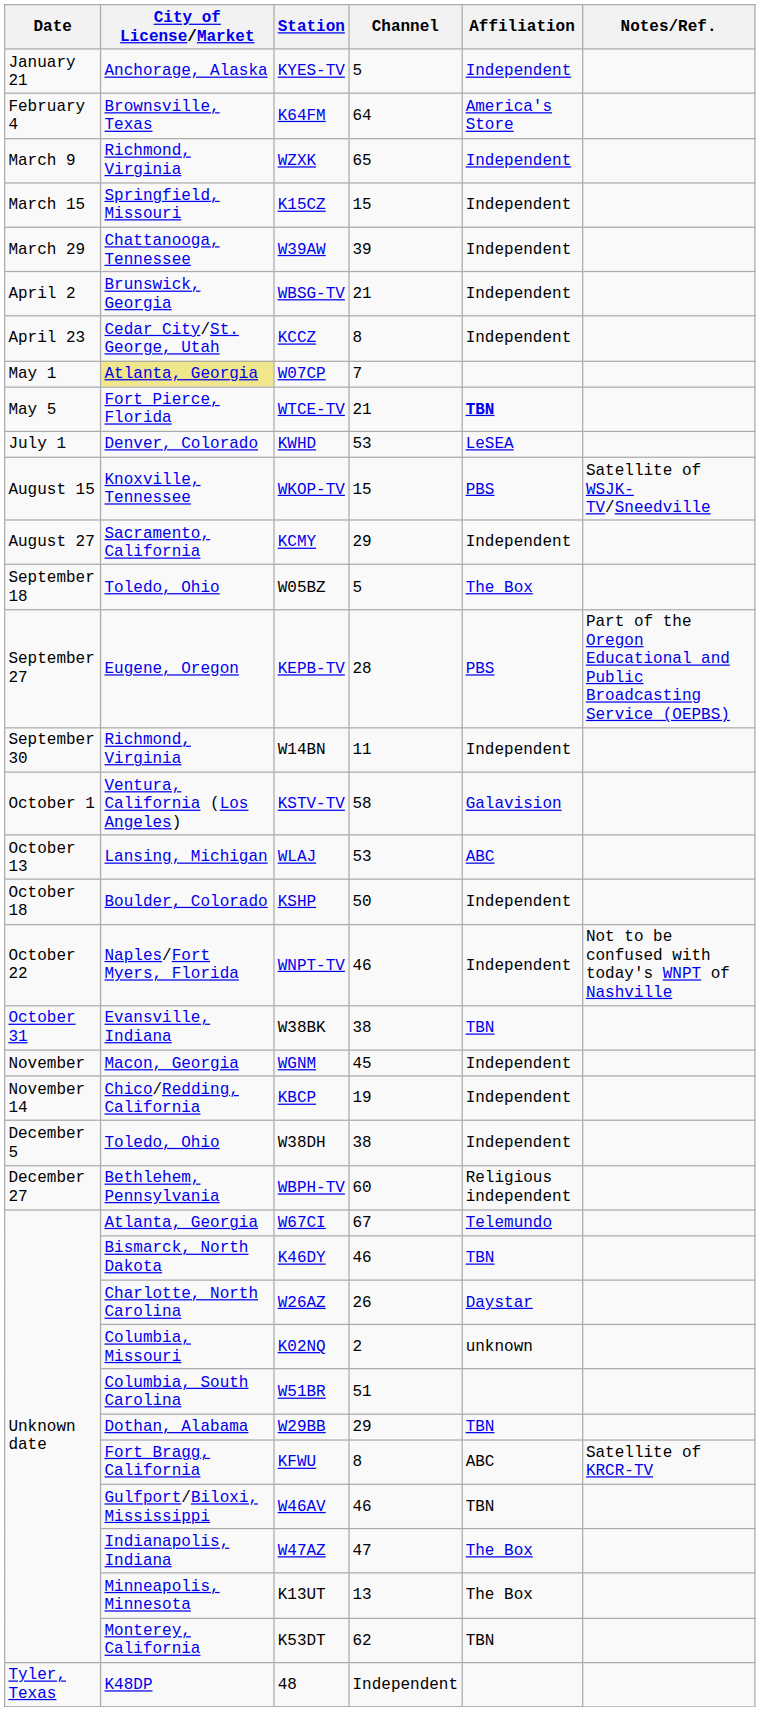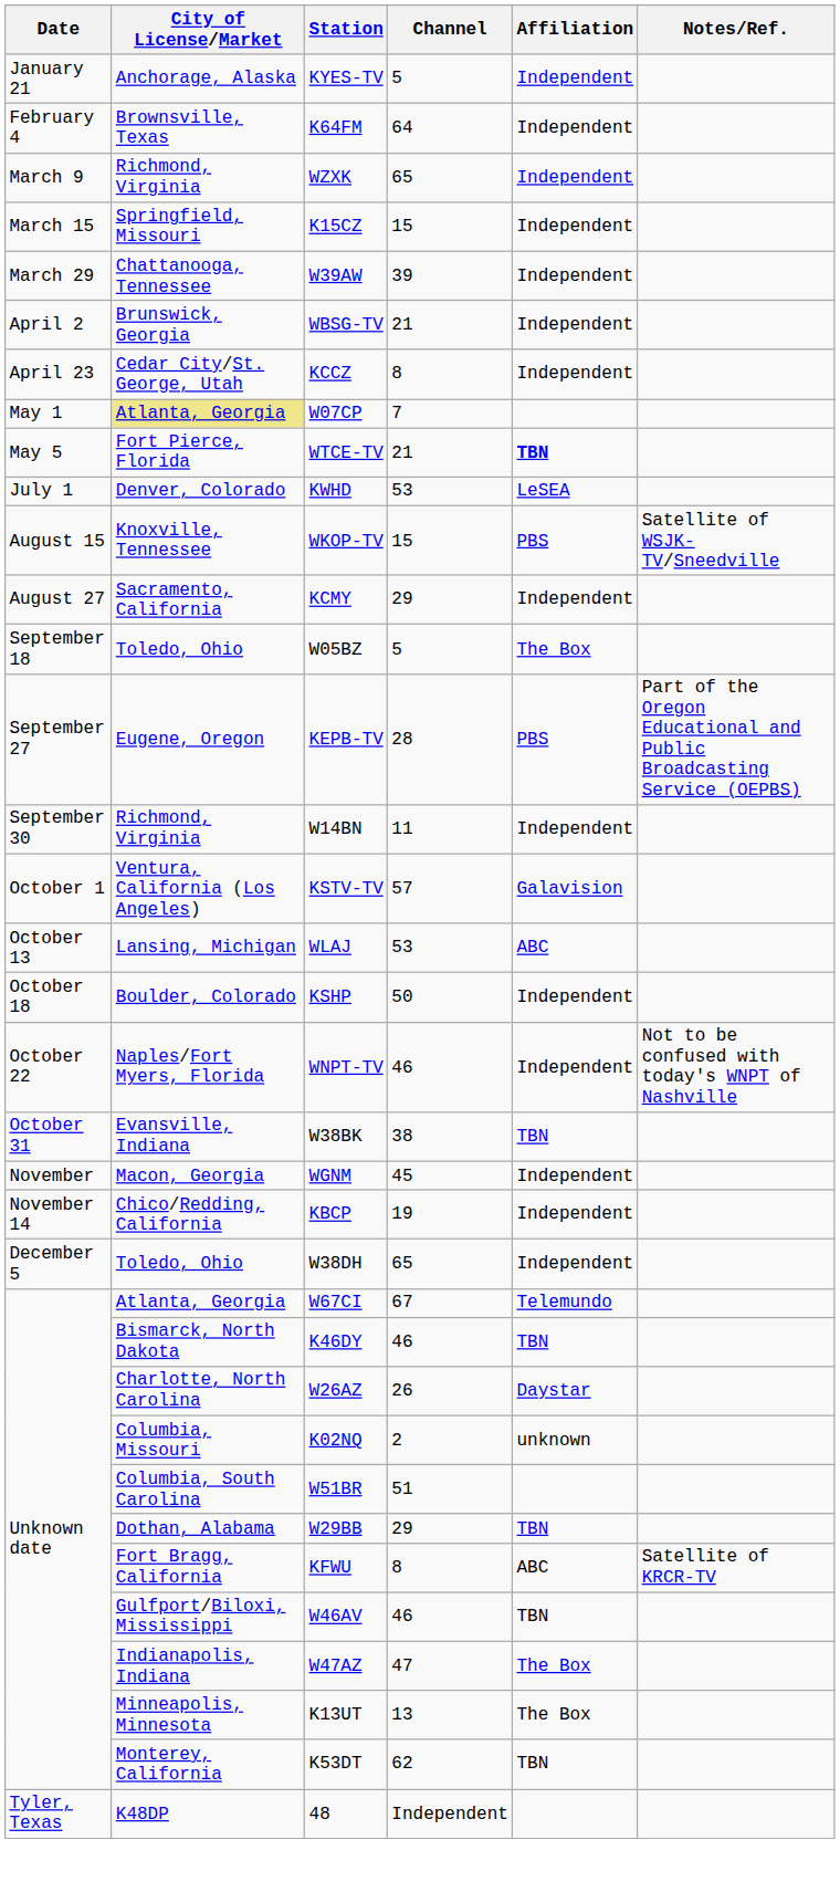K64FM | Affiliation: America's Store -> Independent
KSTV-TV | Channel: 58 -> 57
W38DH | Channel: 38 -> 65
- row: December 27 | Bethlehem, Pennsylvania | WBPH-TV | 60 | Religious independent
